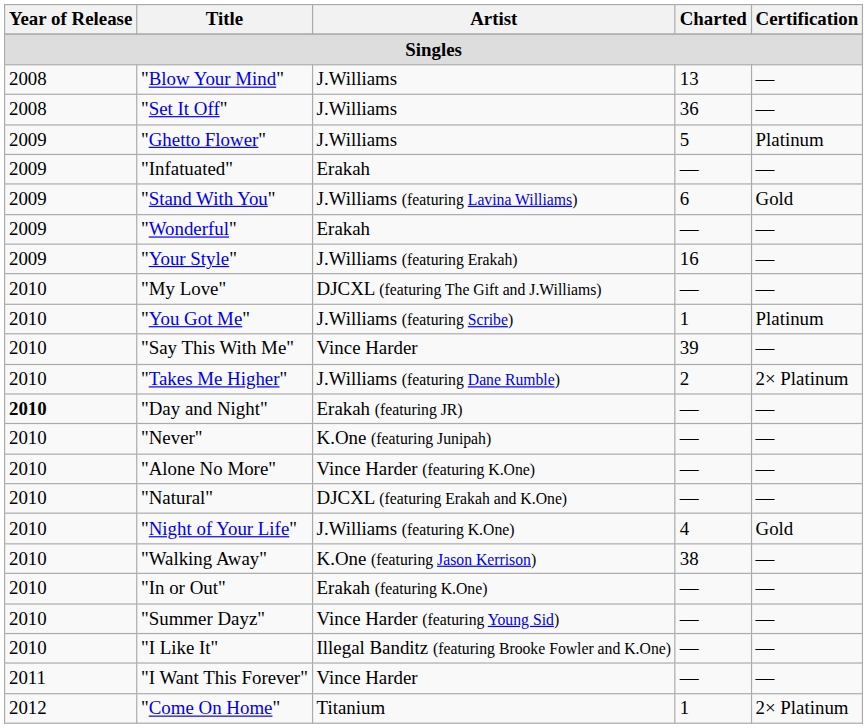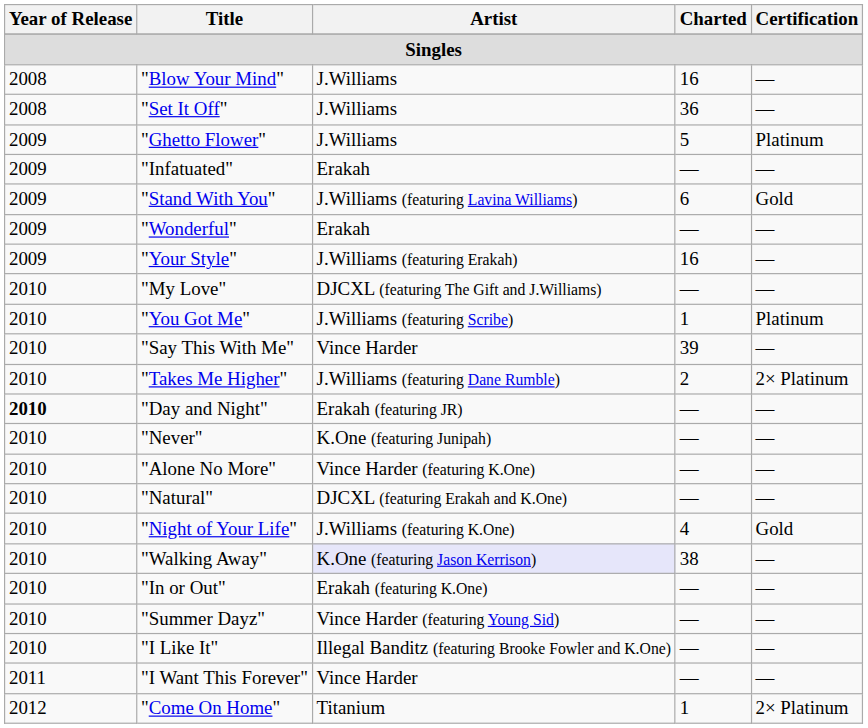"Blow Your Mind" | Charted: 13 -> 16
"Walking Away" | Artist: no background -> lavender background
